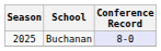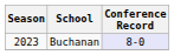Buchanan | Season: 2025 -> 2023
